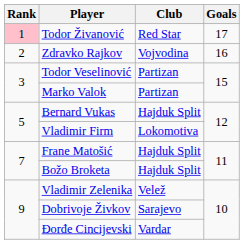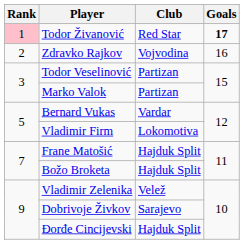Todor Živanović | Goals: normal -> bold
Bernard Vukas | Club: Hajduk Split -> Vardar
Đorđe Cincijevski | Club: Vardar -> Hajduk Split
